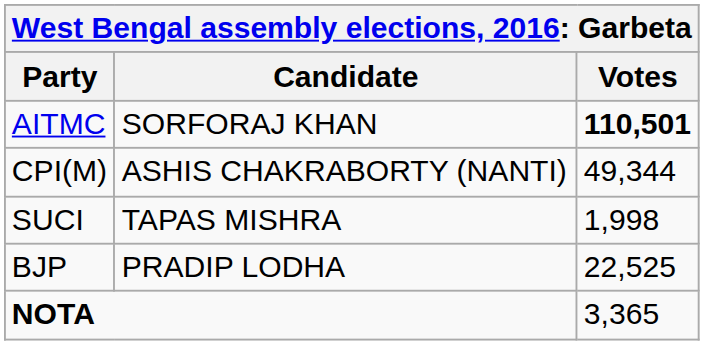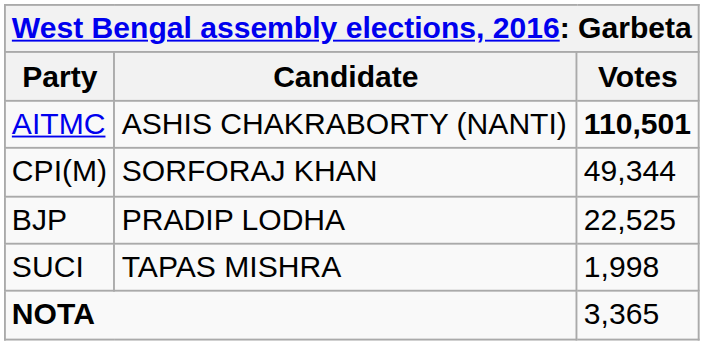AITMC | Candidate: SORFORAJ KHAN -> ASHIS CHAKRABORTY (NANTI)
CPI(M) | Candidate: ASHIS CHAKRABORTY (NANTI) -> SORFORAJ KHAN
rows swapped: BJP <-> SUCI
